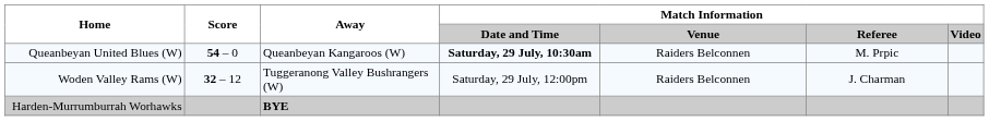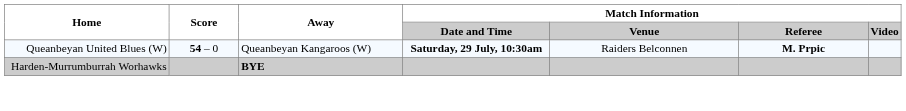Queanbeyan United Blues (W) | Match Information / Referee: normal -> bold
- row: Woden Valley Rams (W) | 32 – 12 | Tuggeranong Valley Bushrangers (W) | Saturday, 29 July, 12:00pm | Raiders Belconnen | J. Charman
